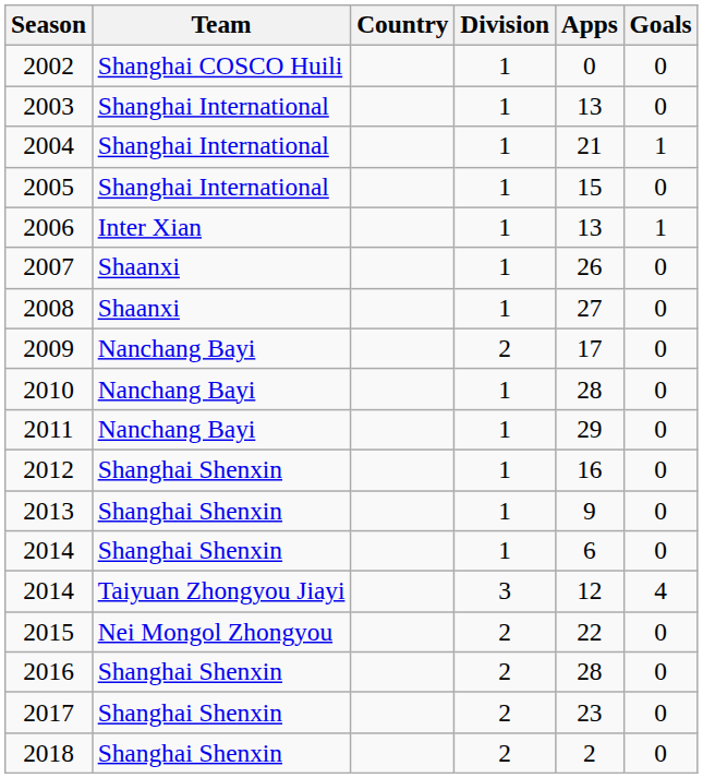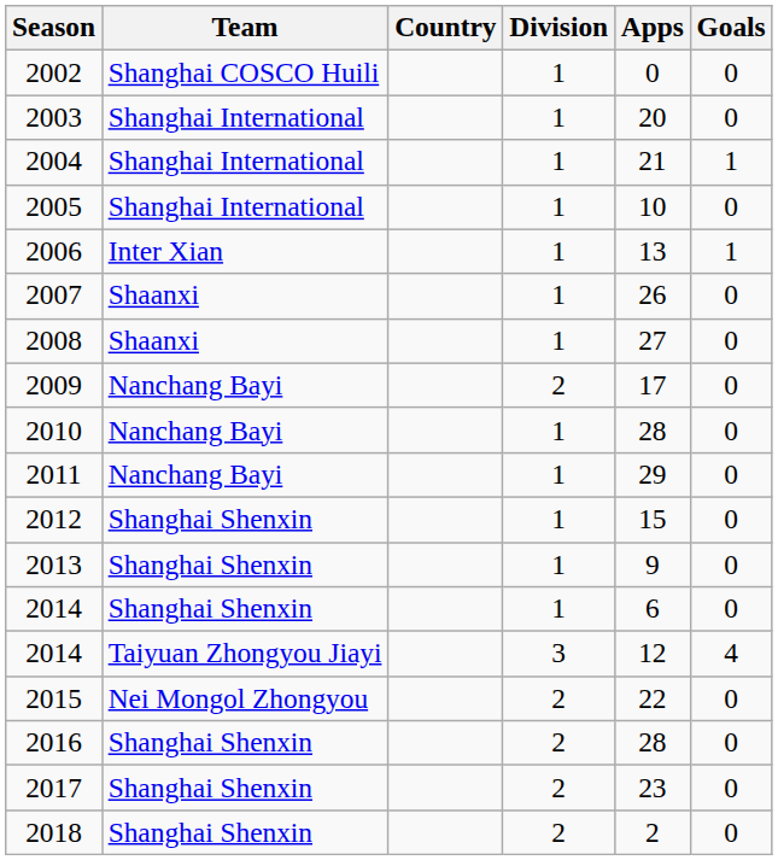2003 | Apps: 13 -> 20
2005 | Apps: 15 -> 10
2012 | Apps: 16 -> 15
